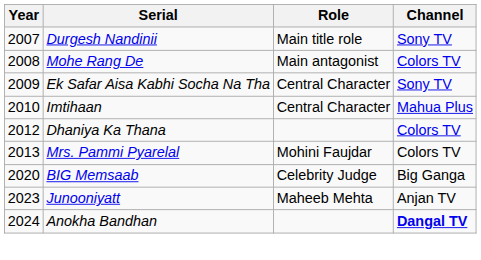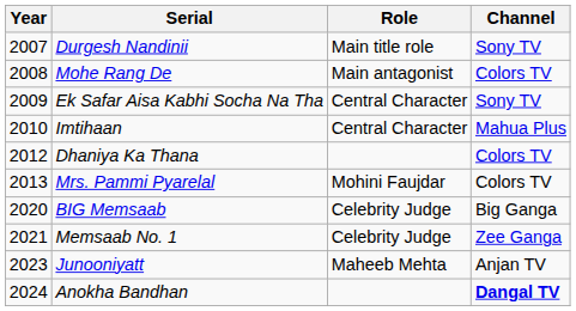+ row: 2021 | Memsaab No. 1 | Celebrity Judge | Zee Ganga
